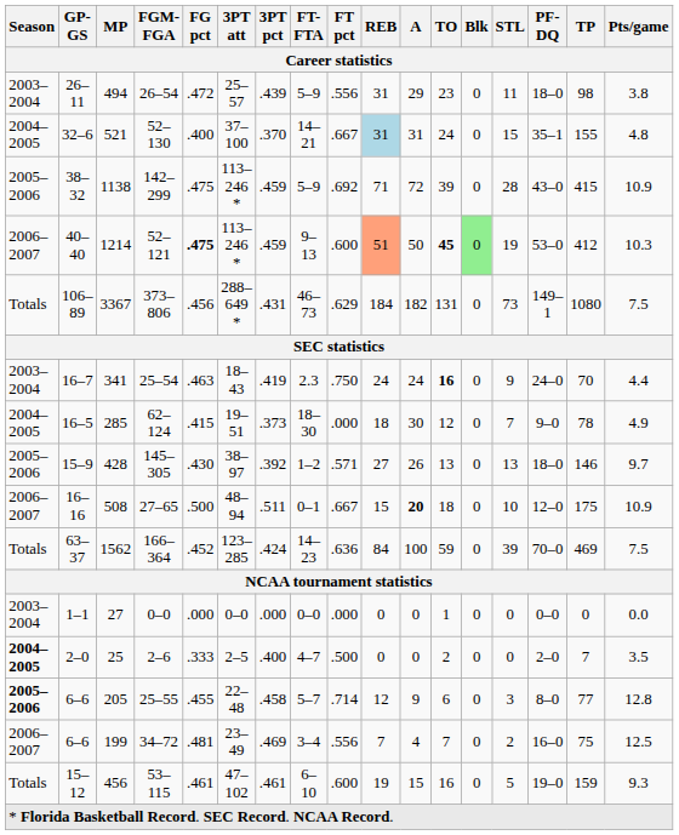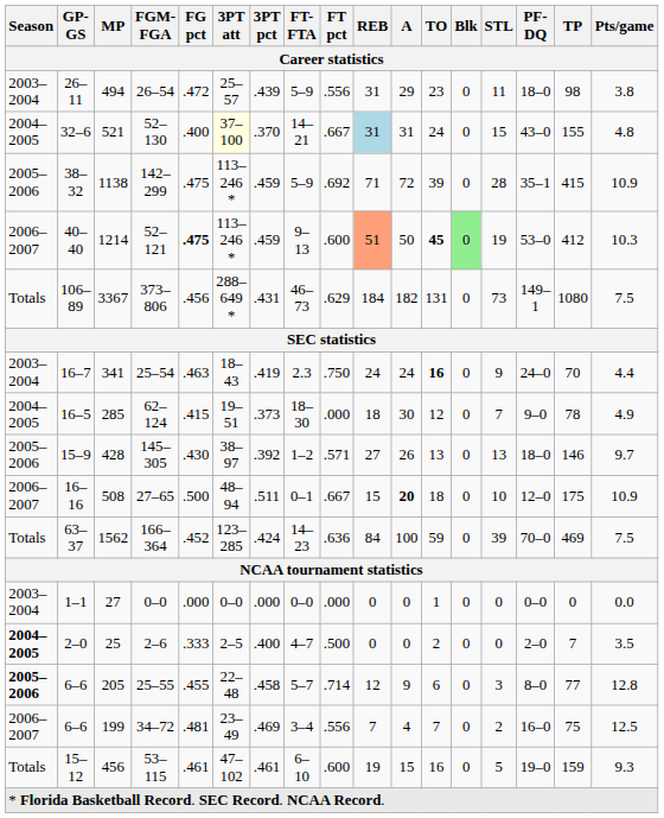521 | 3PT att: no background -> lightyellow background
521 | PF-DQ: 35–1 -> 43–0
1138 | PF-DQ: 43–0 -> 35–1
